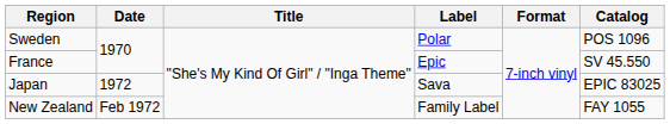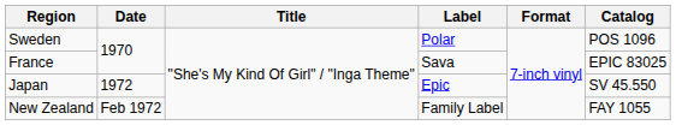France | Label: Epic -> Sava
France | Catalog: SV 45.550 -> EPIC 83025
Japan | Label: Sava -> Epic
Japan | Catalog: EPIC 83025 -> SV 45.550
